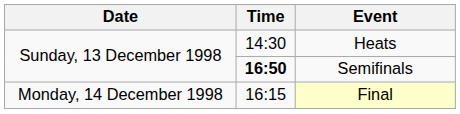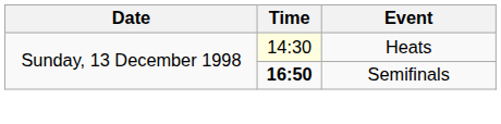Heats | Time: no background -> lightyellow background
- row: Monday, 14 December 1998 | 16:15 | Final
